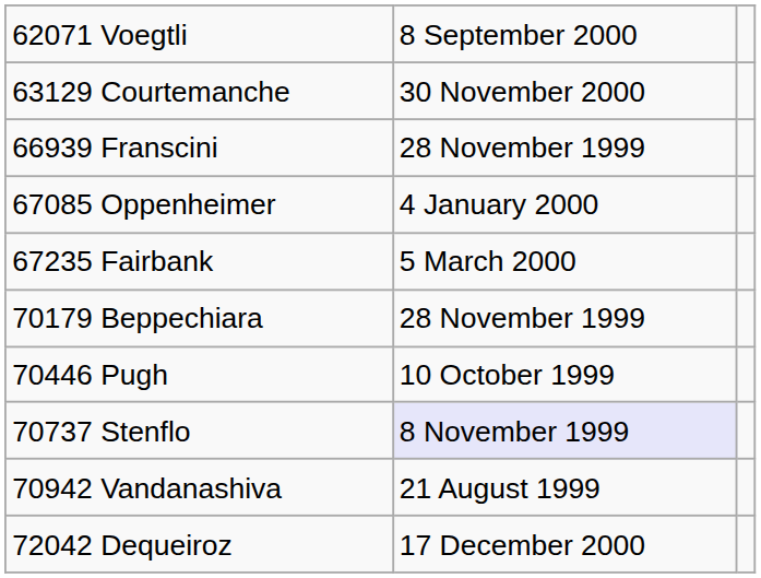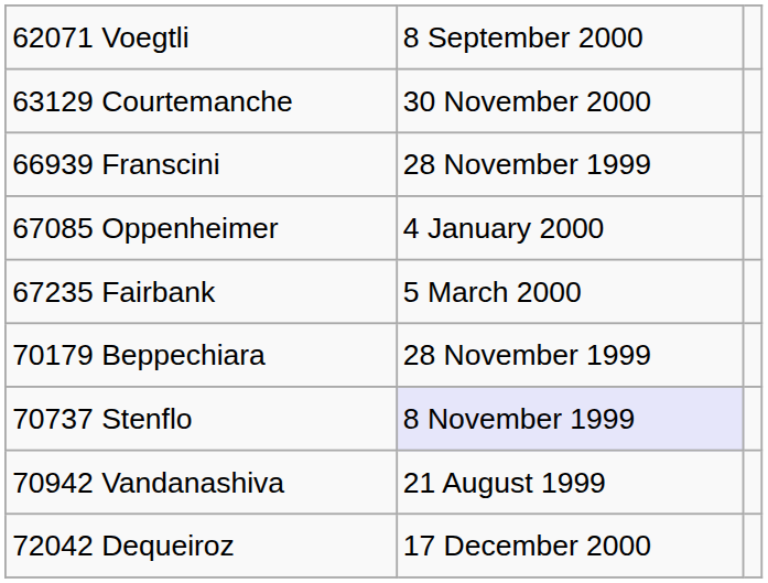- row: 70446 Pugh | 10 October 1999
